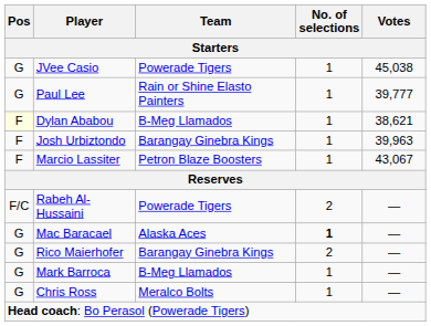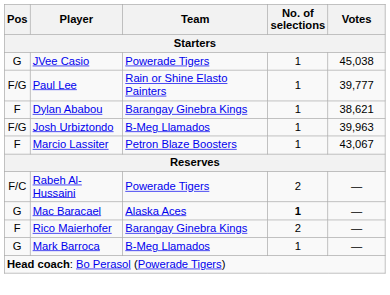Paul Lee | Pos: G -> F/G
Dylan Ababou | Pos: lightyellow background -> no background
Dylan Ababou | Team: B-Meg Llamados -> Barangay Ginebra Kings
Josh Urbiztondo | Pos: F -> F/G
Josh Urbiztondo | Team: Barangay Ginebra Kings -> B-Meg Llamados
Rico Maierhofer | Pos: G -> F
- row: G | Chris Ross | Meralco Bolts | 1 | —
